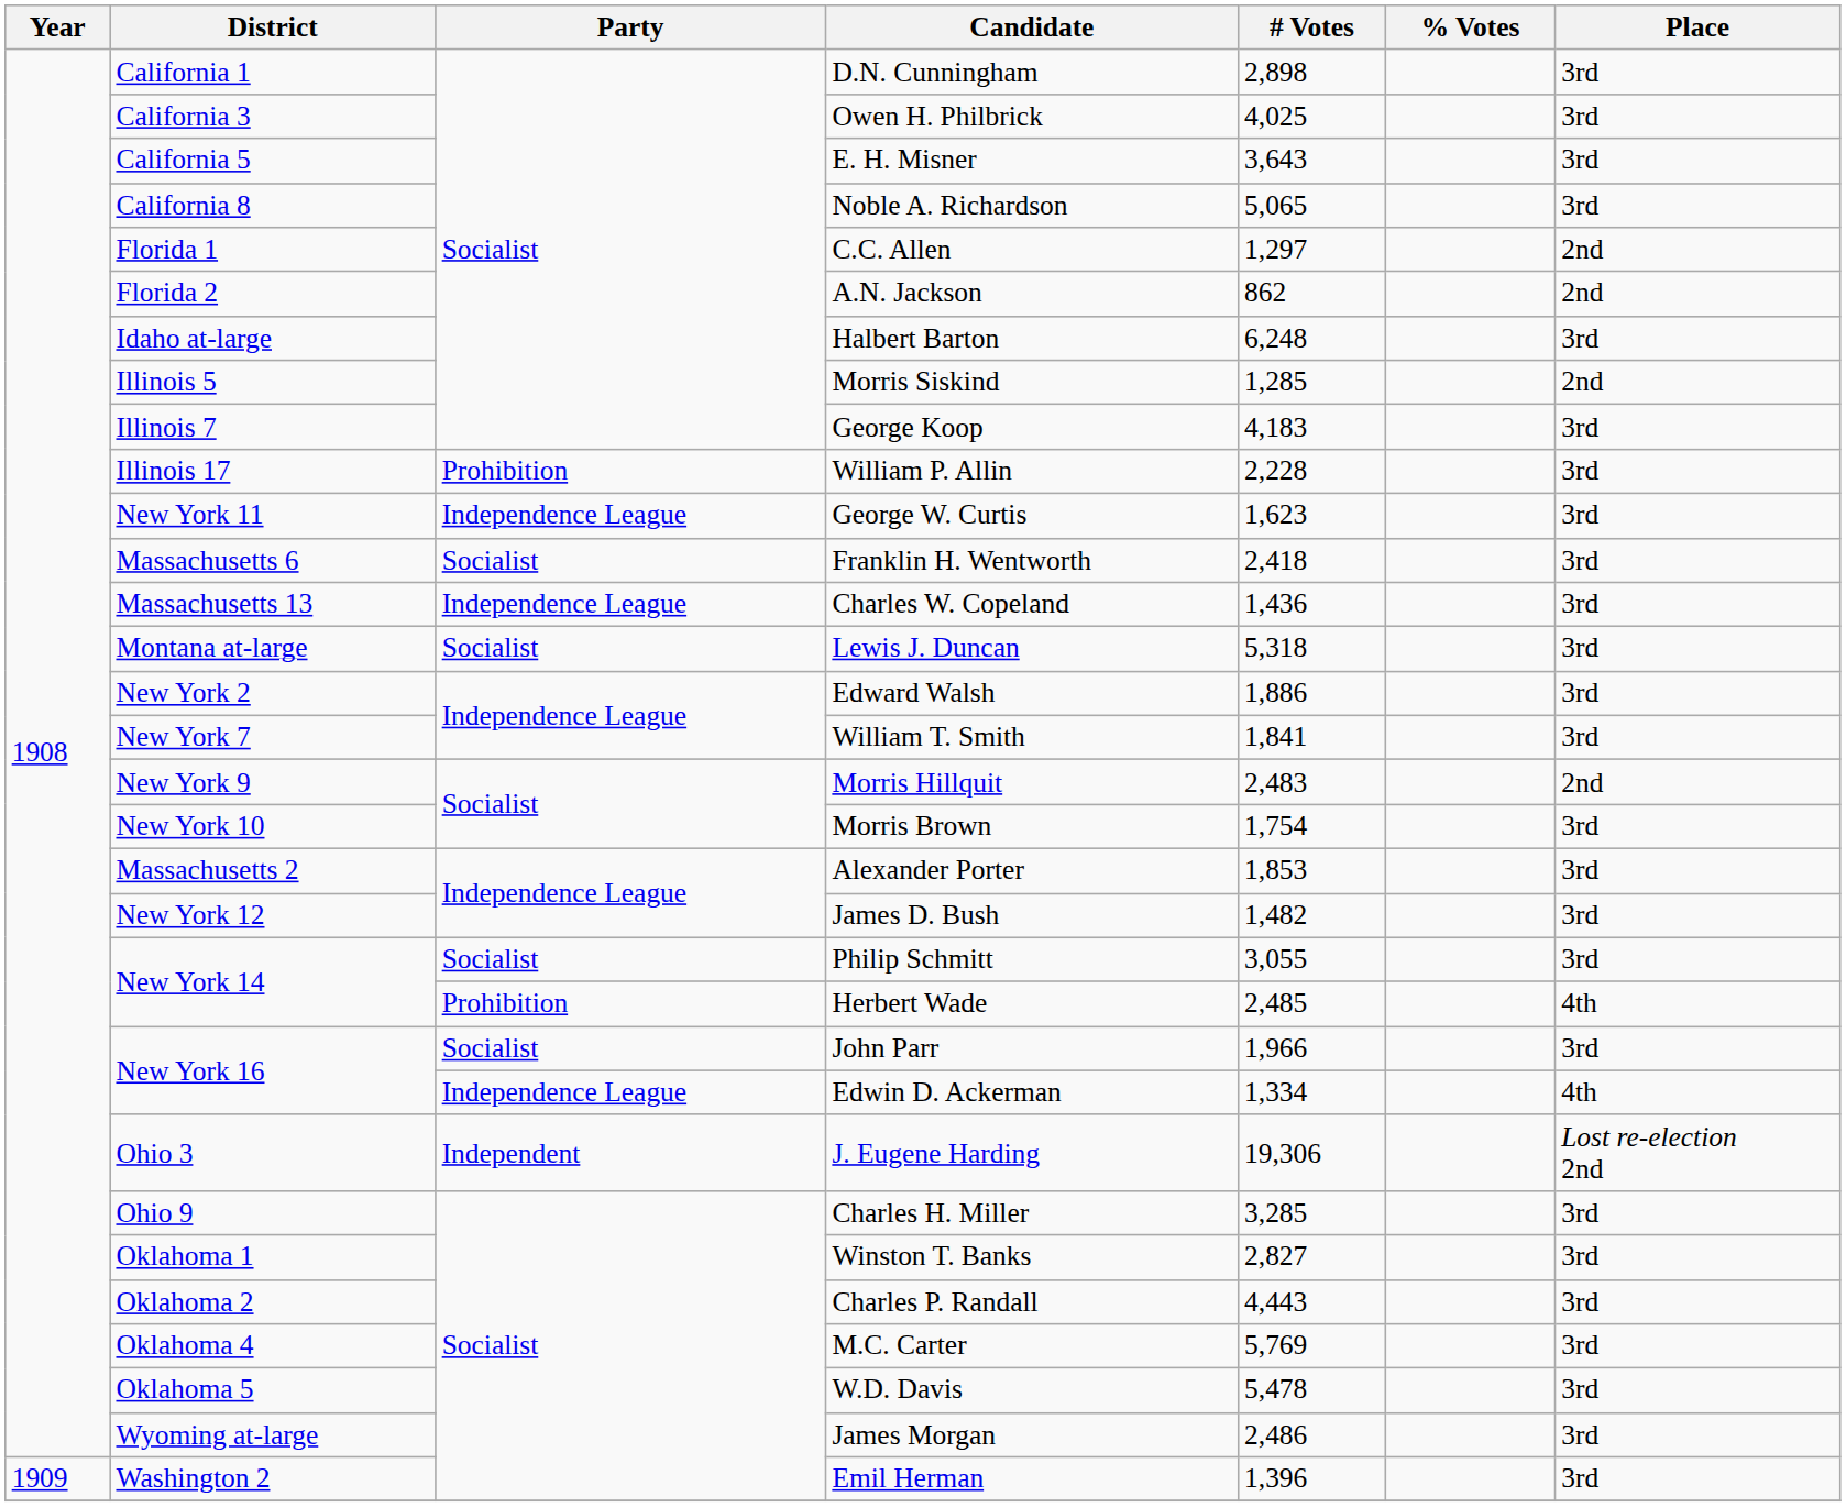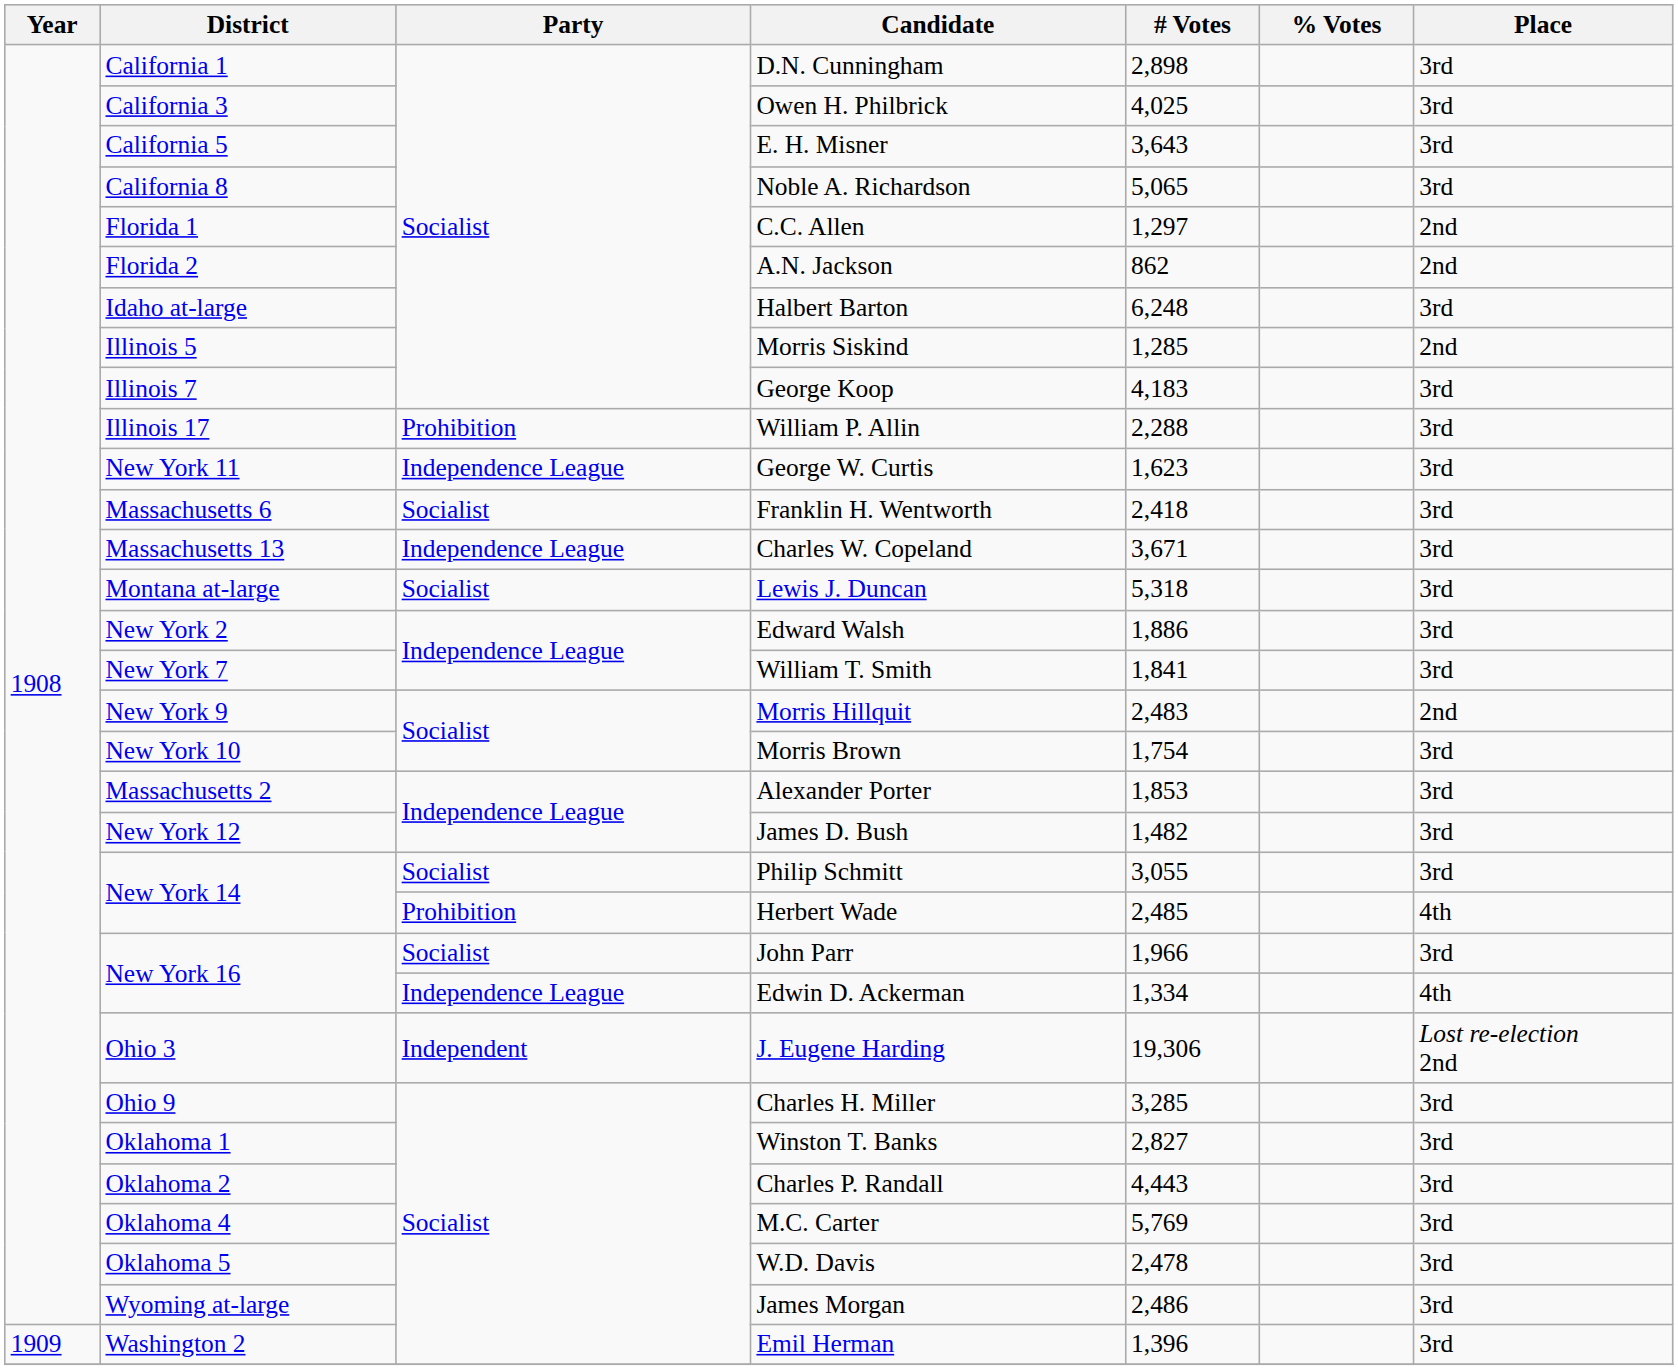William P. Allin | # Votes: 2,228 -> 2,288
Charles W. Copeland | # Votes: 1,436 -> 3,671
W.D. Davis | # Votes: 5,478 -> 2,478
